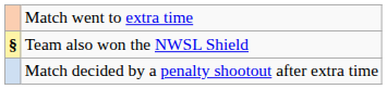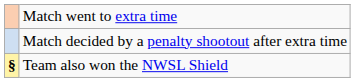rows swapped: Match decided by a penalty shootout after extra time <-> Team also won the NWSL Shield
